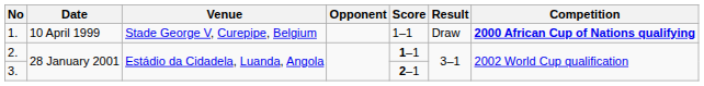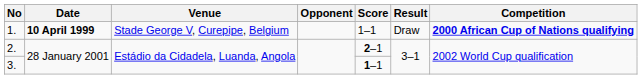1. | Date: normal -> bold
2. | Score: 1–1 -> 2–1
3. | Score: 2–1 -> 1–1
